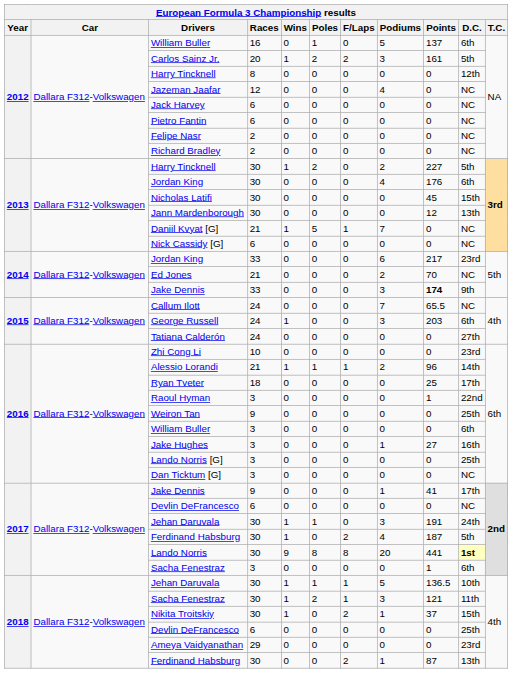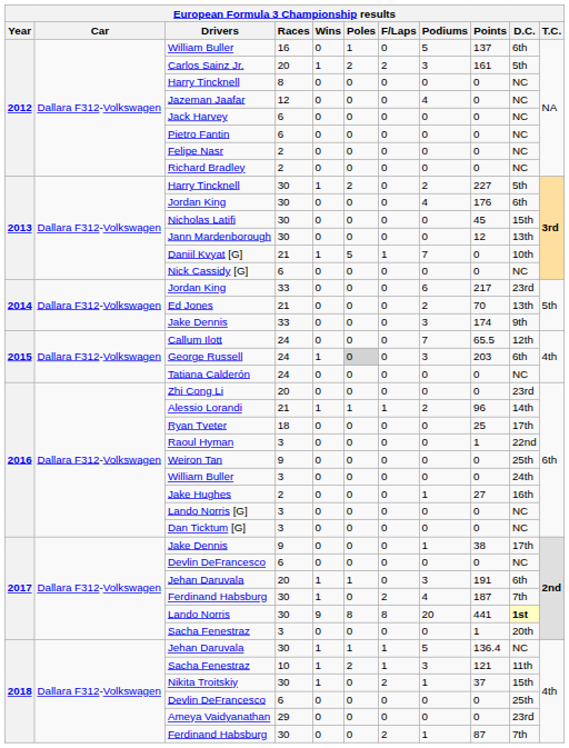2012 / Harry Tincknell | D.C.: 12th -> NC
Daniil Kvyat [G] | D.C.: NC -> 10th
Ed Jones | D.C.: NC -> 13th
2014 / Jake Dennis | Points: bold -> normal
Callum Ilott | D.C.: NC -> 12th
George Russell | Poles: no background -> lightgrey background
Tatiana Calderón | D.C.: 27th -> NC
Zhi Cong Li | Races: 10 -> 20
2016 / William Buller | D.C.: 6th -> 24th
Jake Hughes | Races: 3 -> 2
Lando Norris [G] | D.C.: 25th -> NC
2017 / Jake Dennis | Points: 41 -> 38
2017 / Jehan Daruvala | Races: 30 -> 20
2017 / Jehan Daruvala | D.C.: 24th -> 6th
2017 / Ferdinand Habsburg | D.C.: 5th -> 7th
2017 / Sacha Fenestraz | D.C.: 6th -> 20th
2018 / Jehan Daruvala | Points: 136.5 -> 136.4
2018 / Jehan Daruvala | D.C.: 10th -> NC
2018 / Sacha Fenestraz | Races: 30 -> 10
2018 / Ferdinand Habsburg | D.C.: 13th -> 7th
